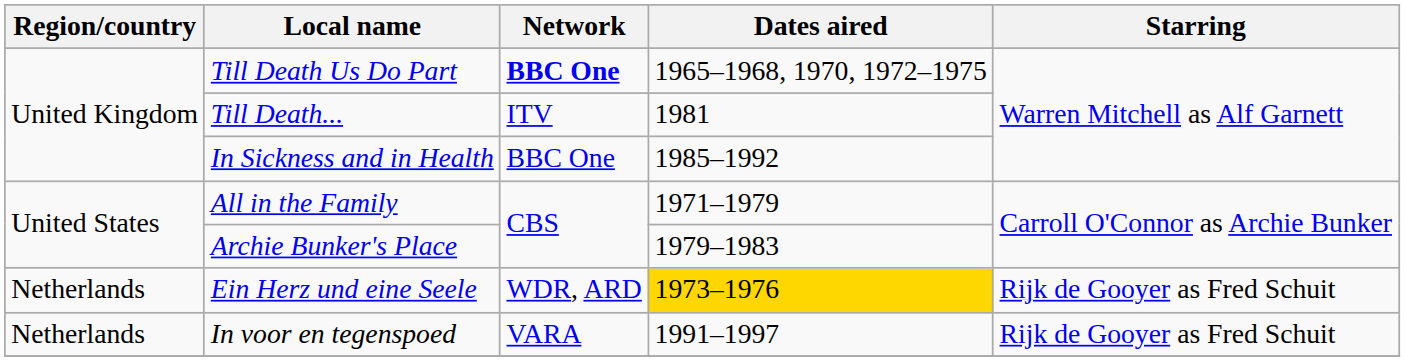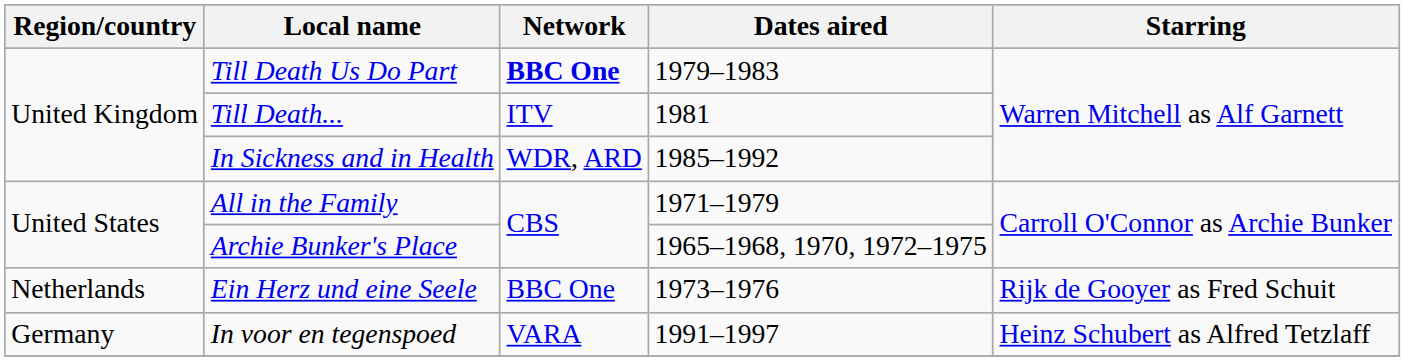Till Death Us Do Part | Dates aired: 1965–1968, 1970, 1972–1975 -> 1979–1983
In Sickness and in Health | Network: BBC One -> WDR, ARD
Archie Bunker's Place | Dates aired: 1979–1983 -> 1965–1968, 1970, 1972–1975
Ein Herz und eine Seele | Network: WDR, ARD -> BBC One
Ein Herz und eine Seele | Dates aired: gold background -> no background
In voor en tegenspoed | Region/country: Netherlands -> Germany
In voor en tegenspoed | Starring: Rijk de Gooyer as Fred Schuit -> Heinz Schubert as Alfred Tetzlaff
